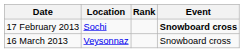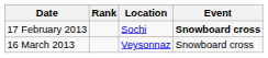columns swapped: Location <-> Rank
